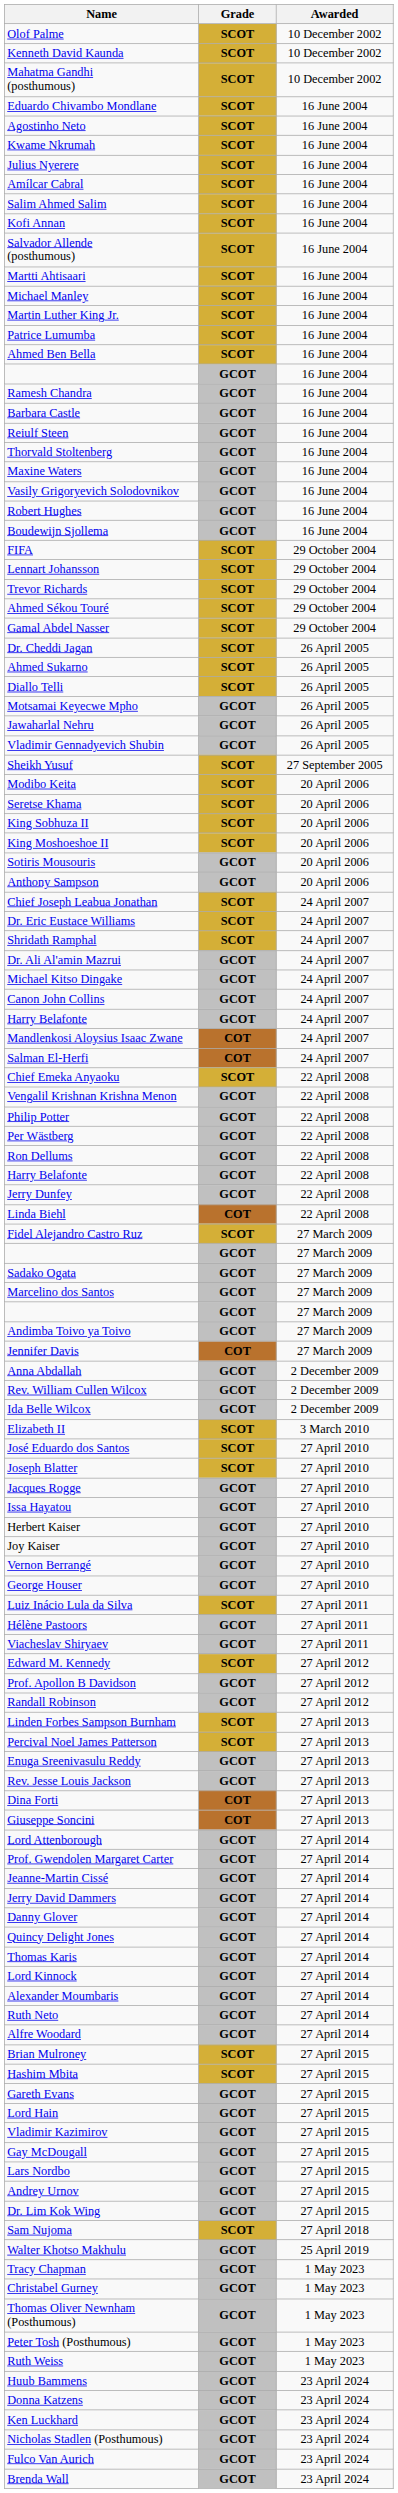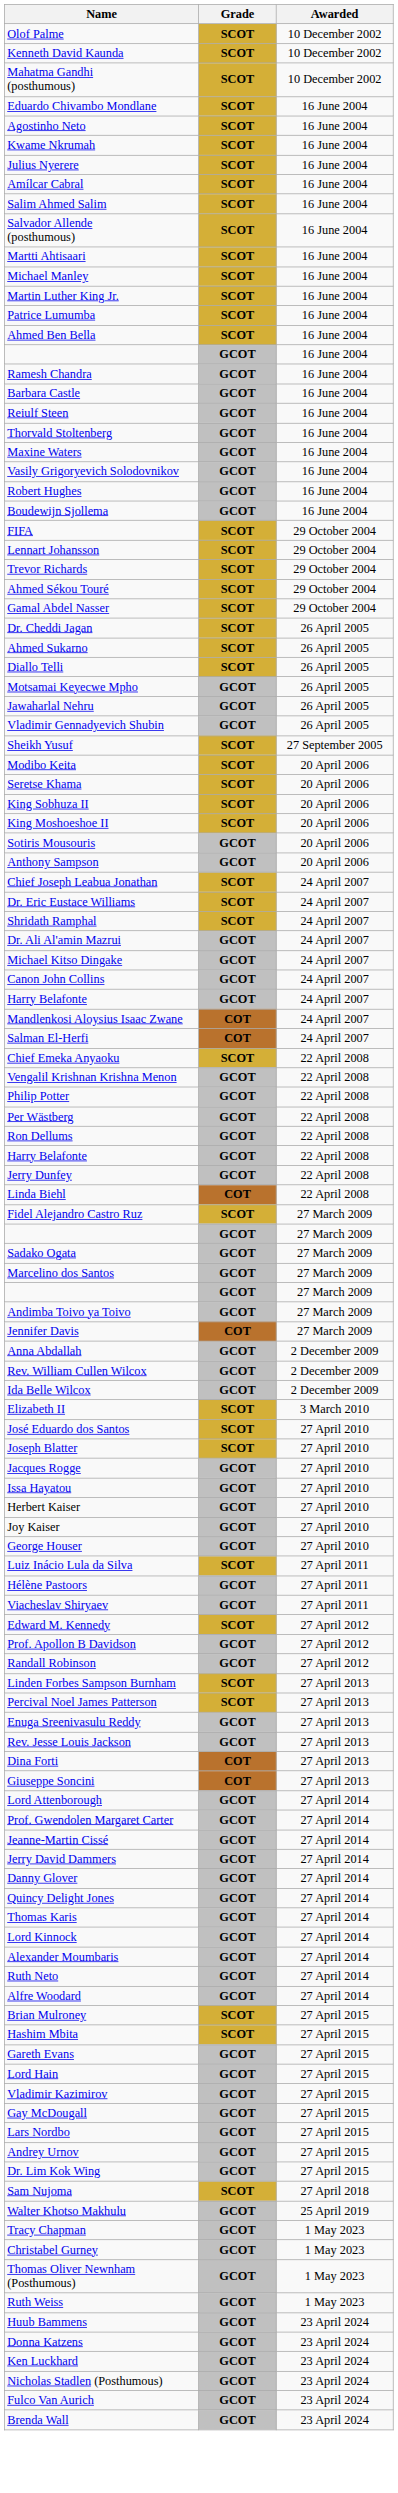- row: Kofi Annan | SCOT | 16 June 2004
- row: Vernon Berrangé | GCOT | 27 April 2010
- row: Peter Tosh (Posthumous) | GCOT | 1 May 2023
